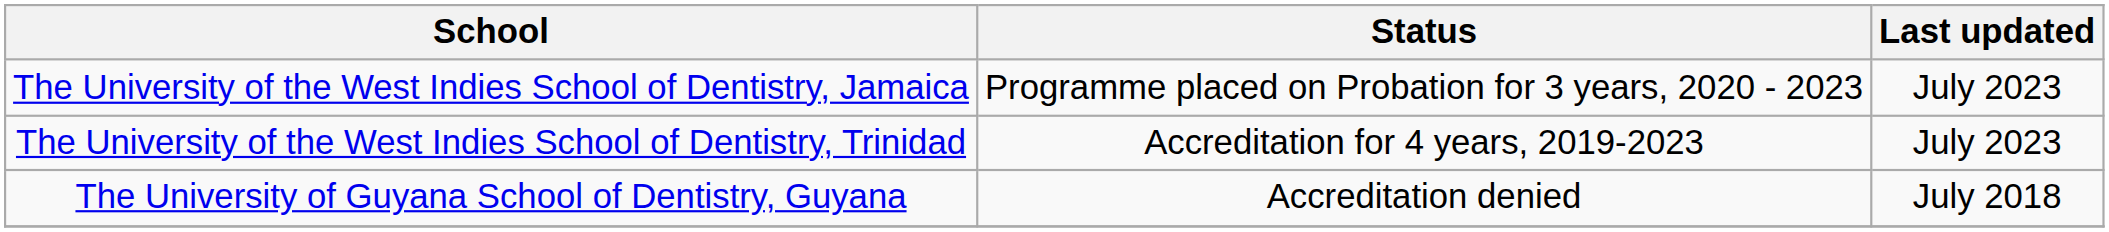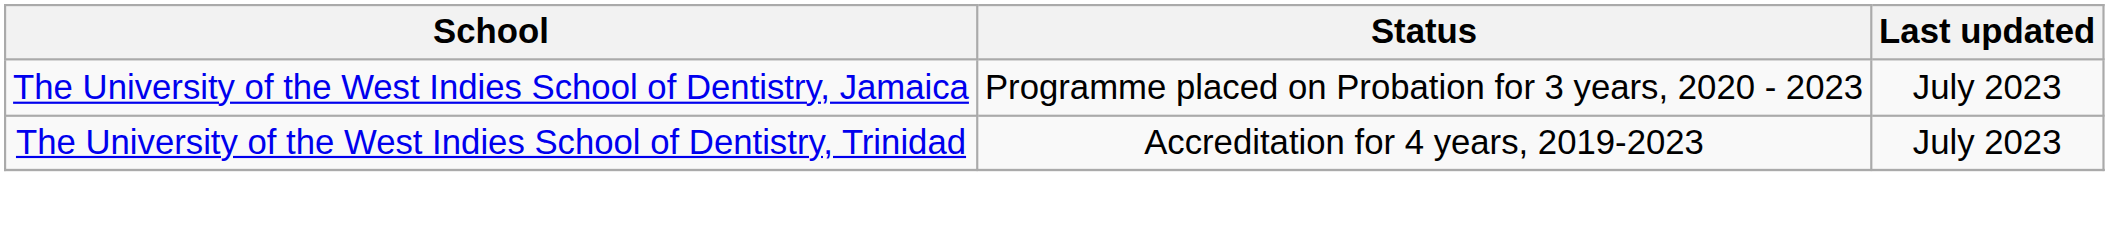- row: The University of Guyana School of Dentistry, Guyana | Accreditation denied | July 2018
